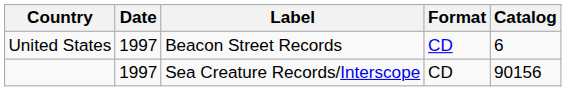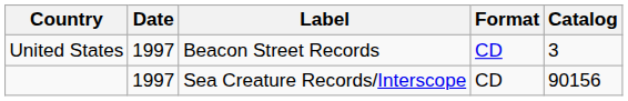United States | Catalog: 6 -> 3
